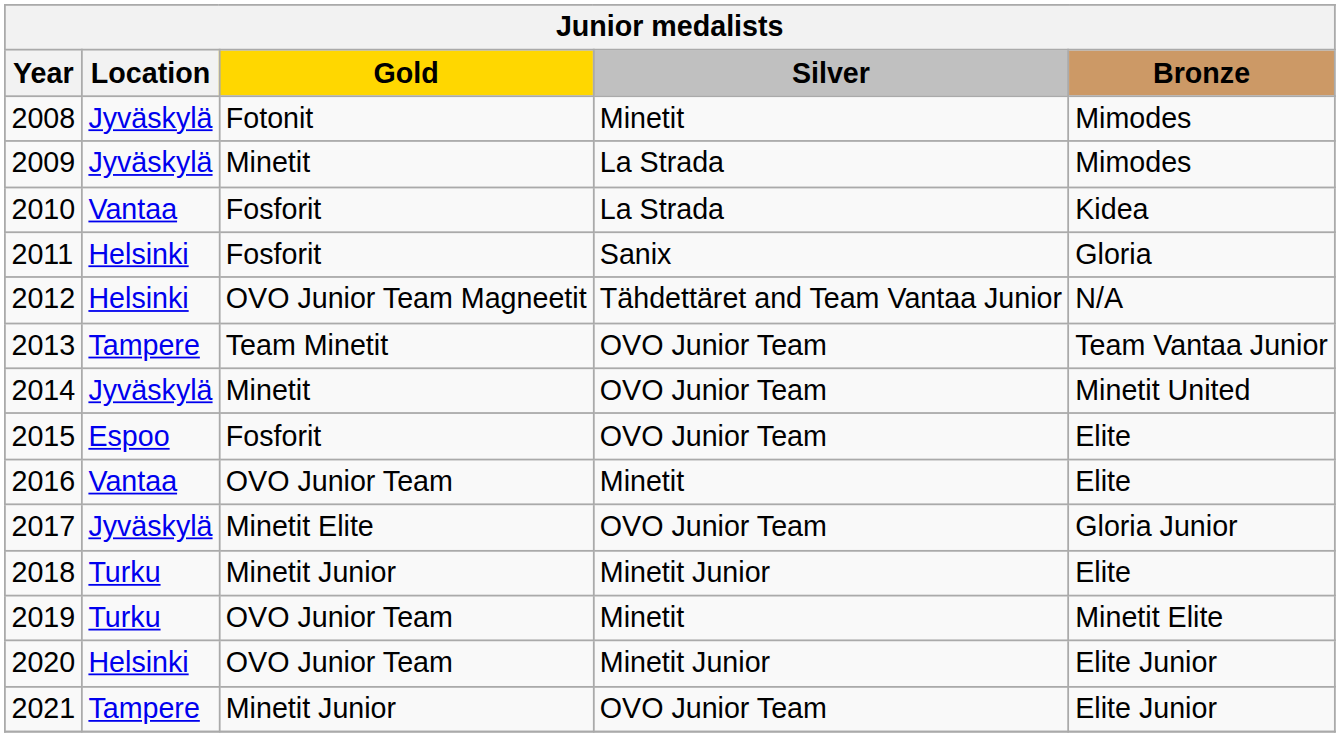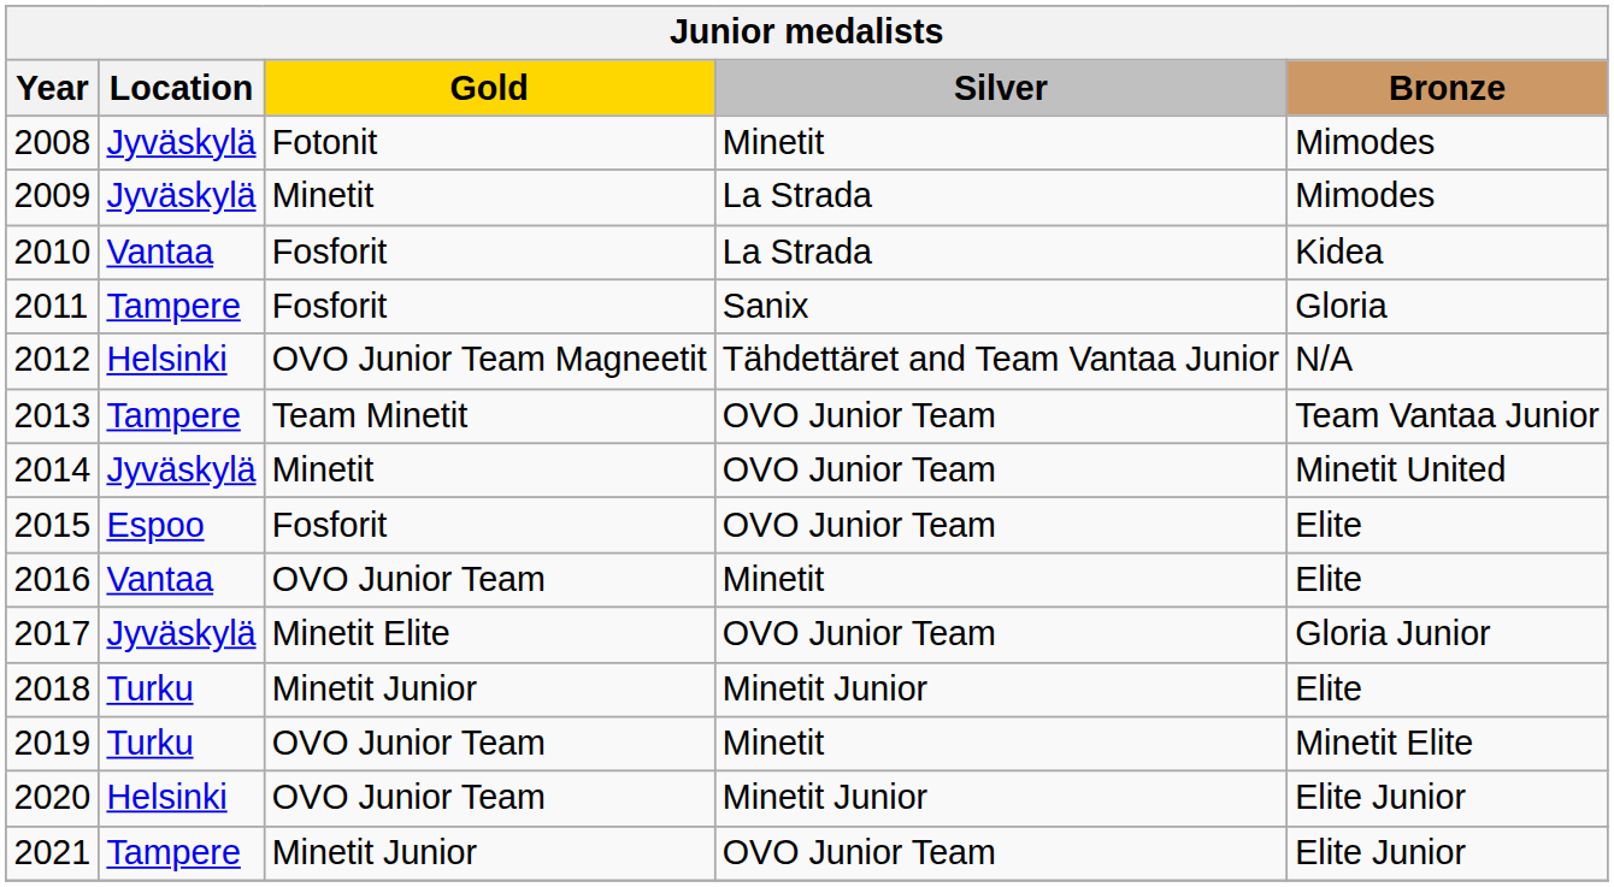2011 | Location: Helsinki -> Tampere
